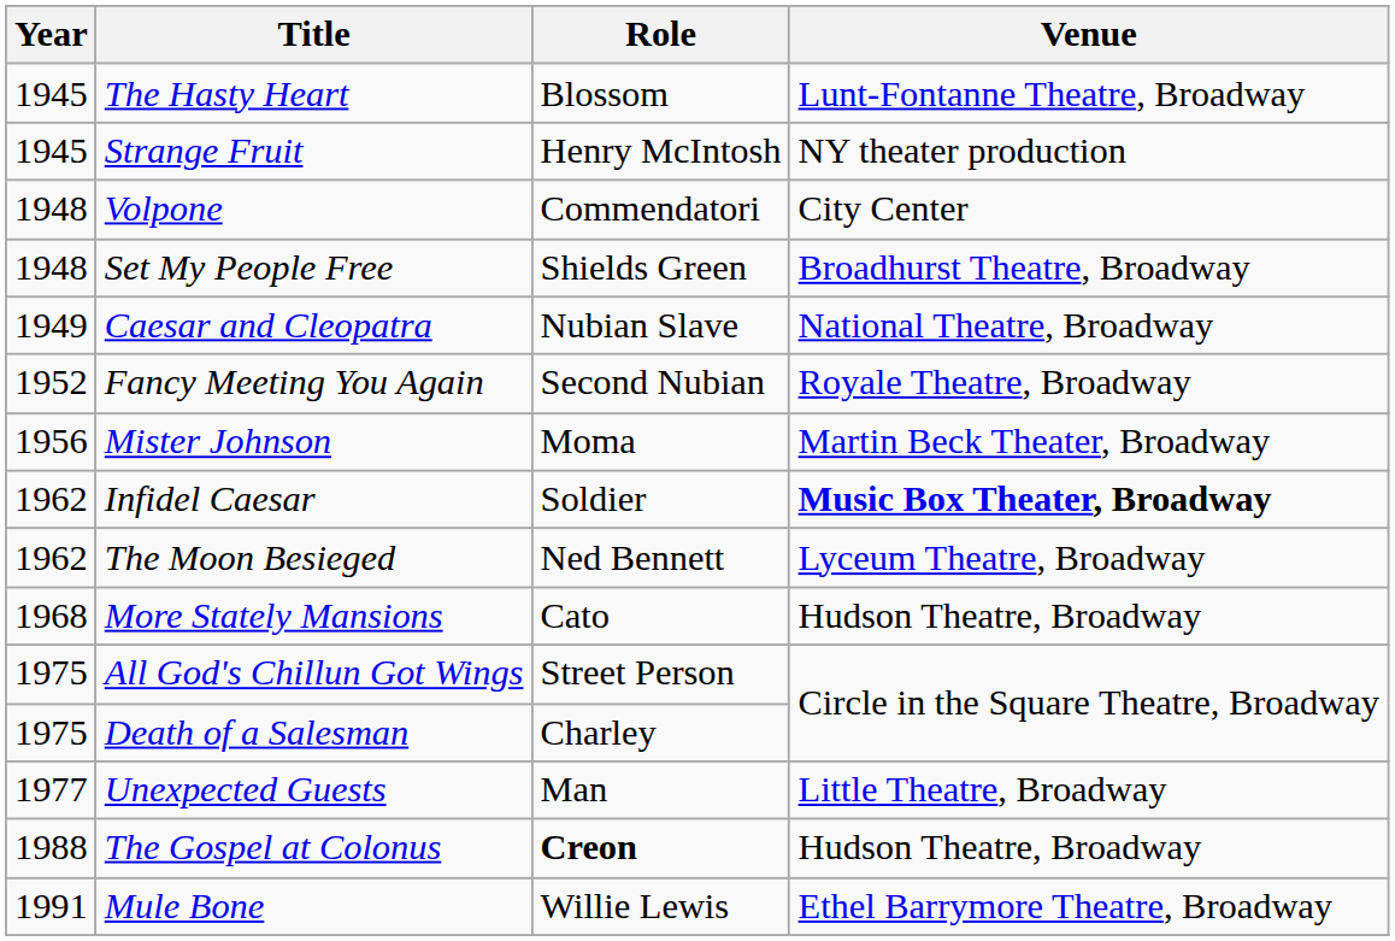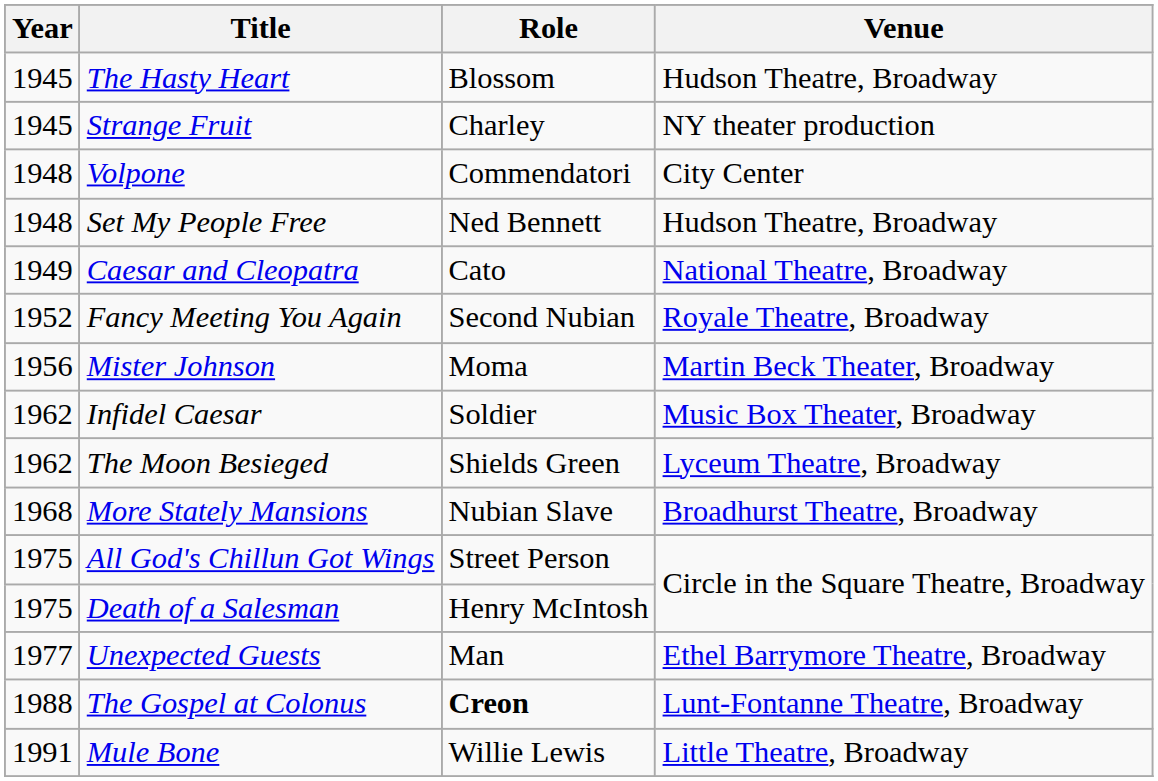The Hasty Heart | Venue: Lunt-Fontanne Theatre, Broadway -> Hudson Theatre, Broadway
Strange Fruit | Role: Henry McIntosh -> Charley
Set My People Free | Role: Shields Green -> Ned Bennett
Set My People Free | Venue: Broadhurst Theatre, Broadway -> Hudson Theatre, Broadway
Caesar and Cleopatra | Role: Nubian Slave -> Cato
Infidel Caesar | Venue: bold -> normal
The Moon Besieged | Role: Ned Bennett -> Shields Green
More Stately Mansions | Role: Cato -> Nubian Slave
More Stately Mansions | Venue: Hudson Theatre, Broadway -> Broadhurst Theatre, Broadway
Death of a Salesman | Role: Charley -> Henry McIntosh
Unexpected Guests | Venue: Little Theatre, Broadway -> Ethel Barrymore Theatre, Broadway
The Gospel at Colonus | Venue: Hudson Theatre, Broadway -> Lunt-Fontanne Theatre, Broadway
Mule Bone | Venue: Ethel Barrymore Theatre, Broadway -> Little Theatre, Broadway
